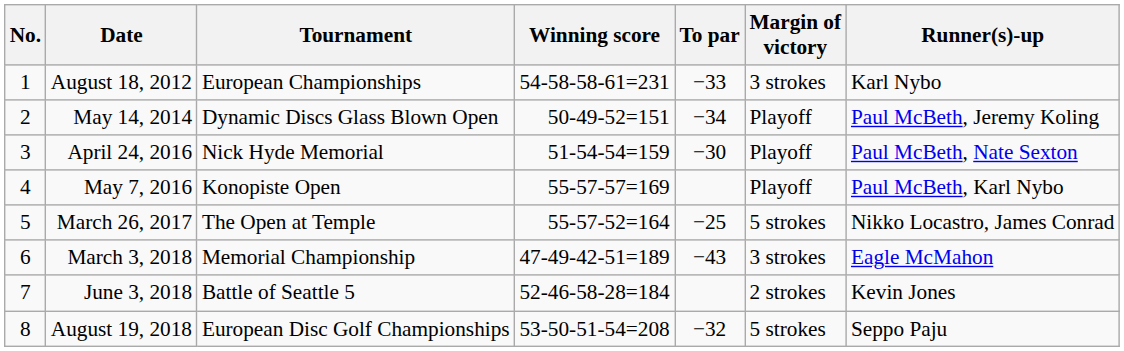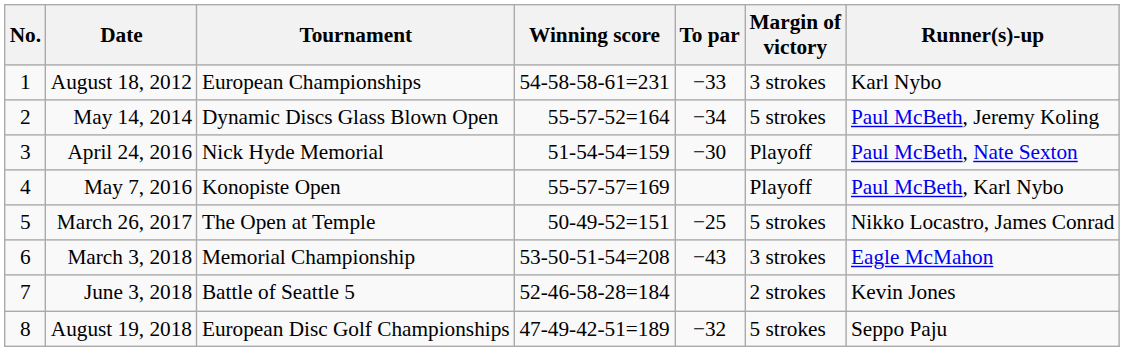May 14, 2014 | Winning score: 50-49-52=151 -> 55-57-52=164
May 14, 2014 | Margin of victory: Playoff -> 5 strokes
March 26, 2017 | Winning score: 55-57-52=164 -> 50-49-52=151
March 3, 2018 | Winning score: 47-49-42-51=189 -> 53-50-51-54=208
August 19, 2018 | Winning score: 53-50-51-54=208 -> 47-49-42-51=189
